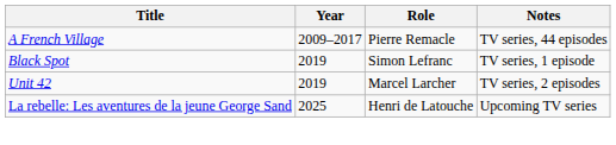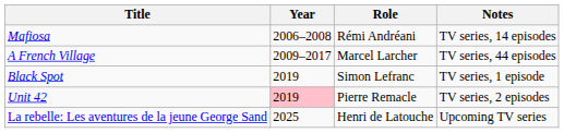+ row: Mafiosa | 2006–2008 | Rémi Andréani | TV series, 14 episodes
A French Village | Role: Pierre Remacle -> Marcel Larcher
Unit 42 | Year: no background -> pink background
Unit 42 | Role: Marcel Larcher -> Pierre Remacle
